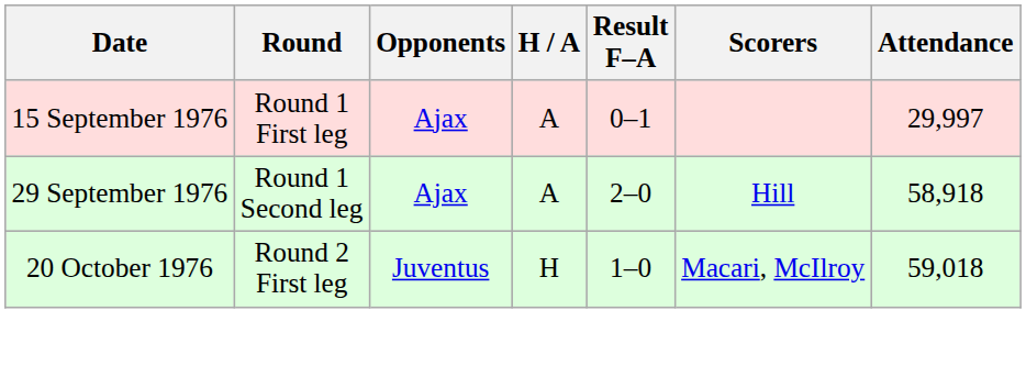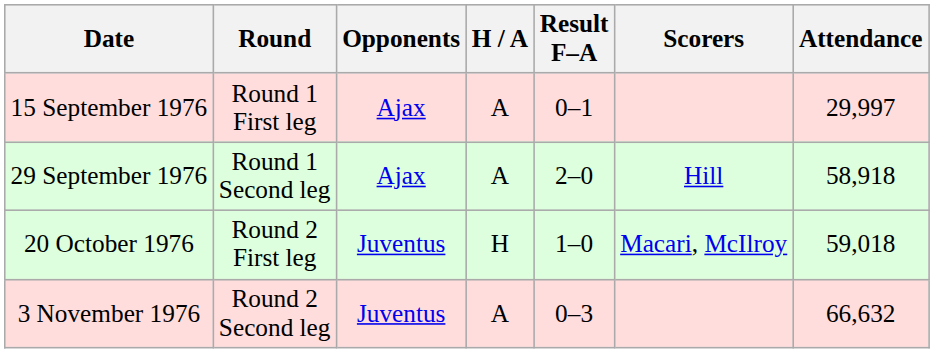+ row: 3 November 1976 | Round 2 Second leg | Juventus | A | 0–3 | 66,632
